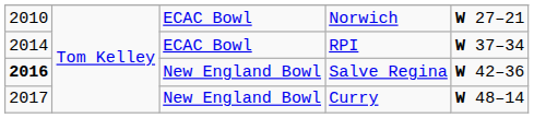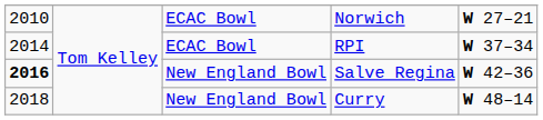Curry | column 1: 2017 -> 2018
